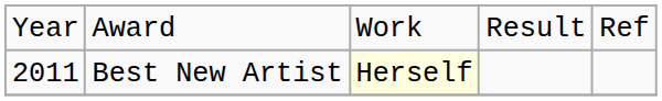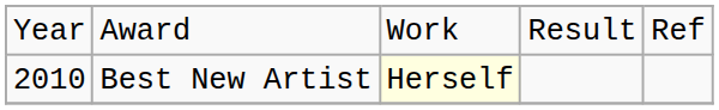Best New Artist | column 1: 2011 -> 2010
